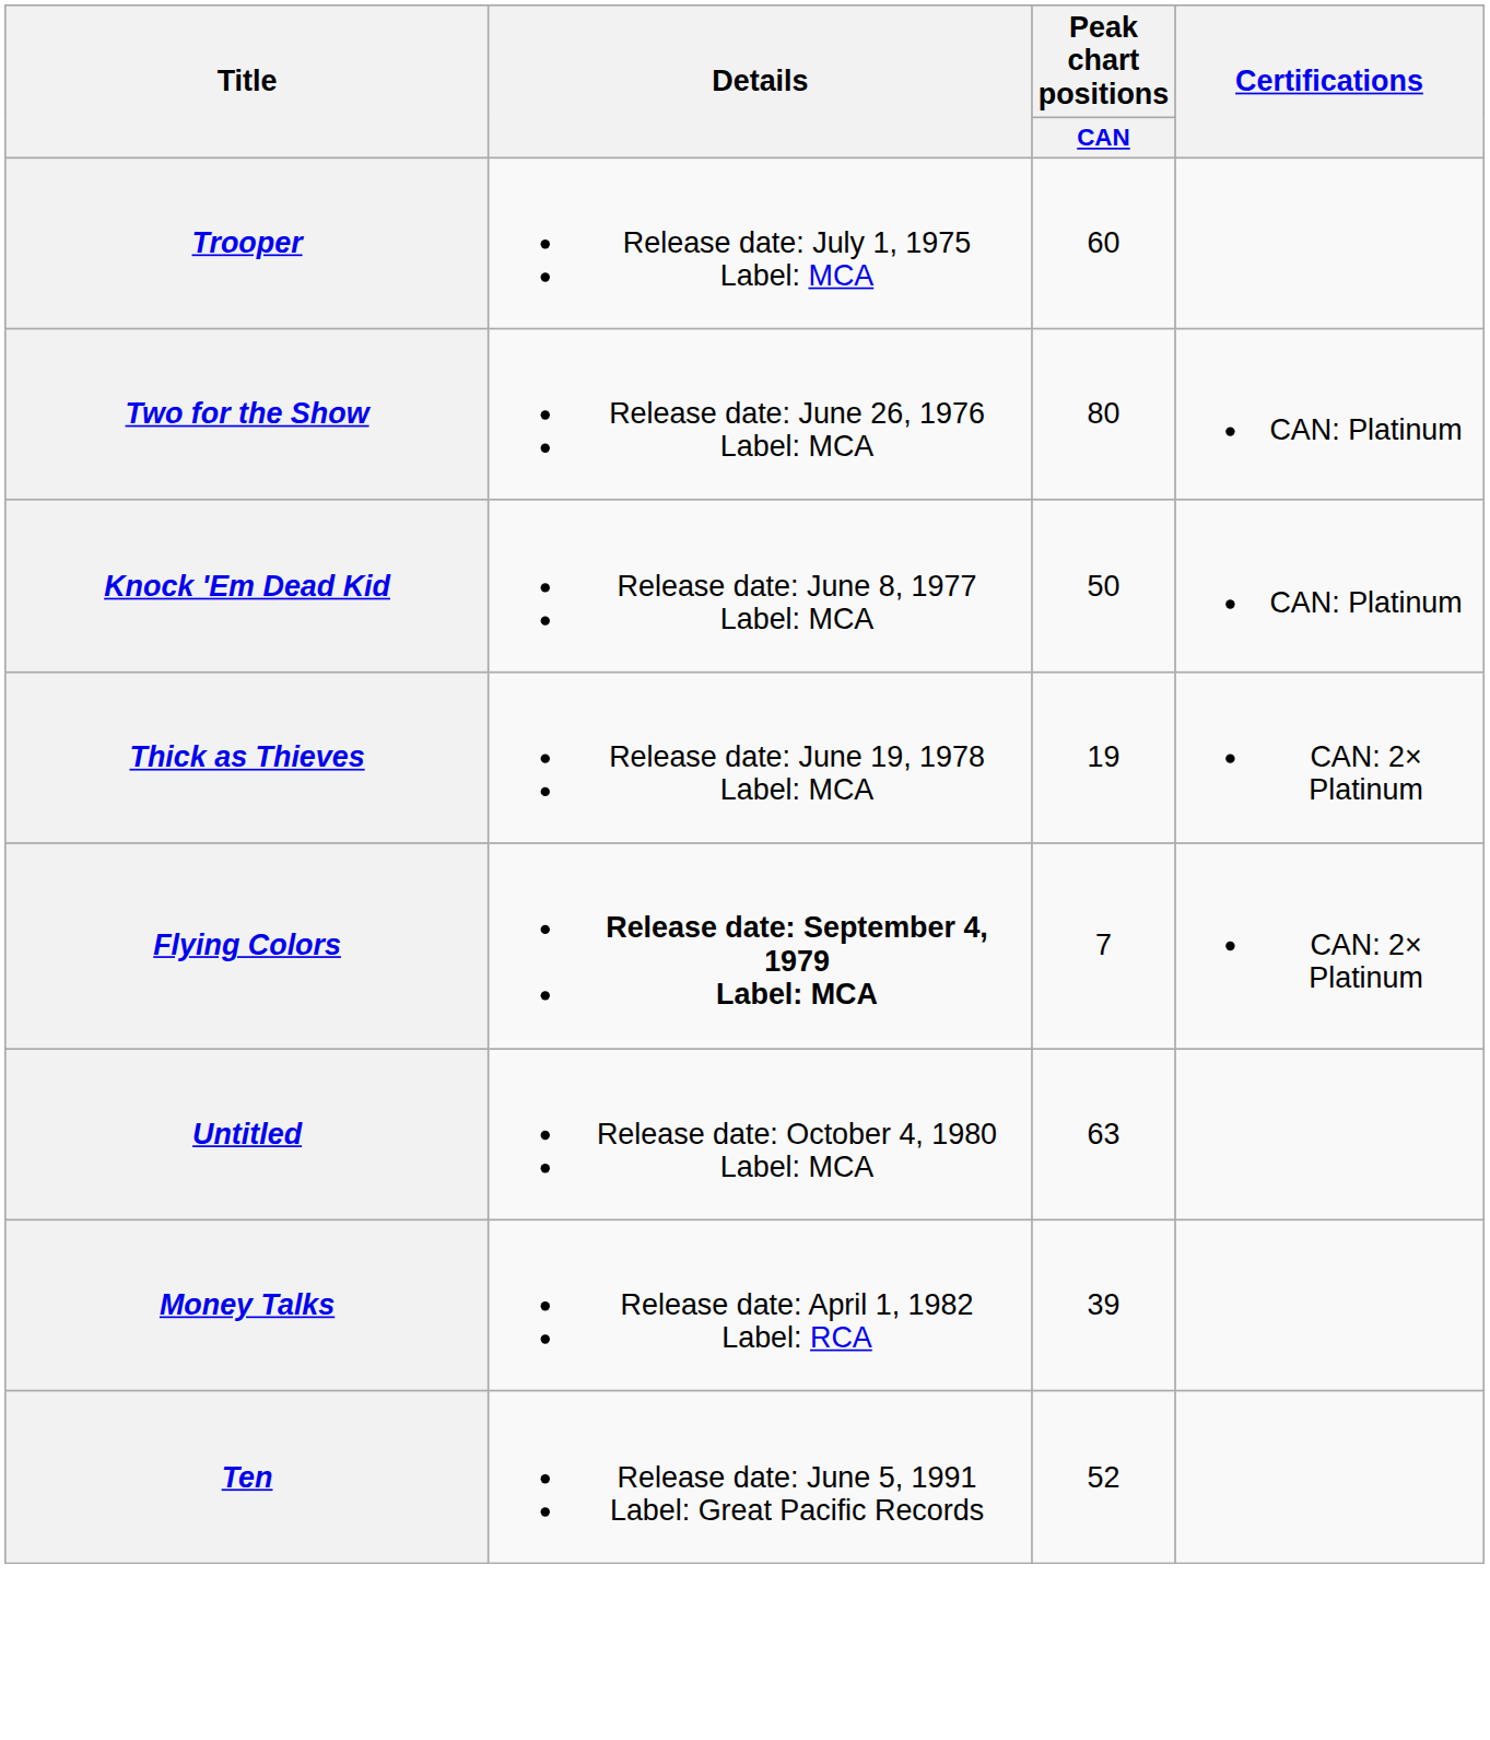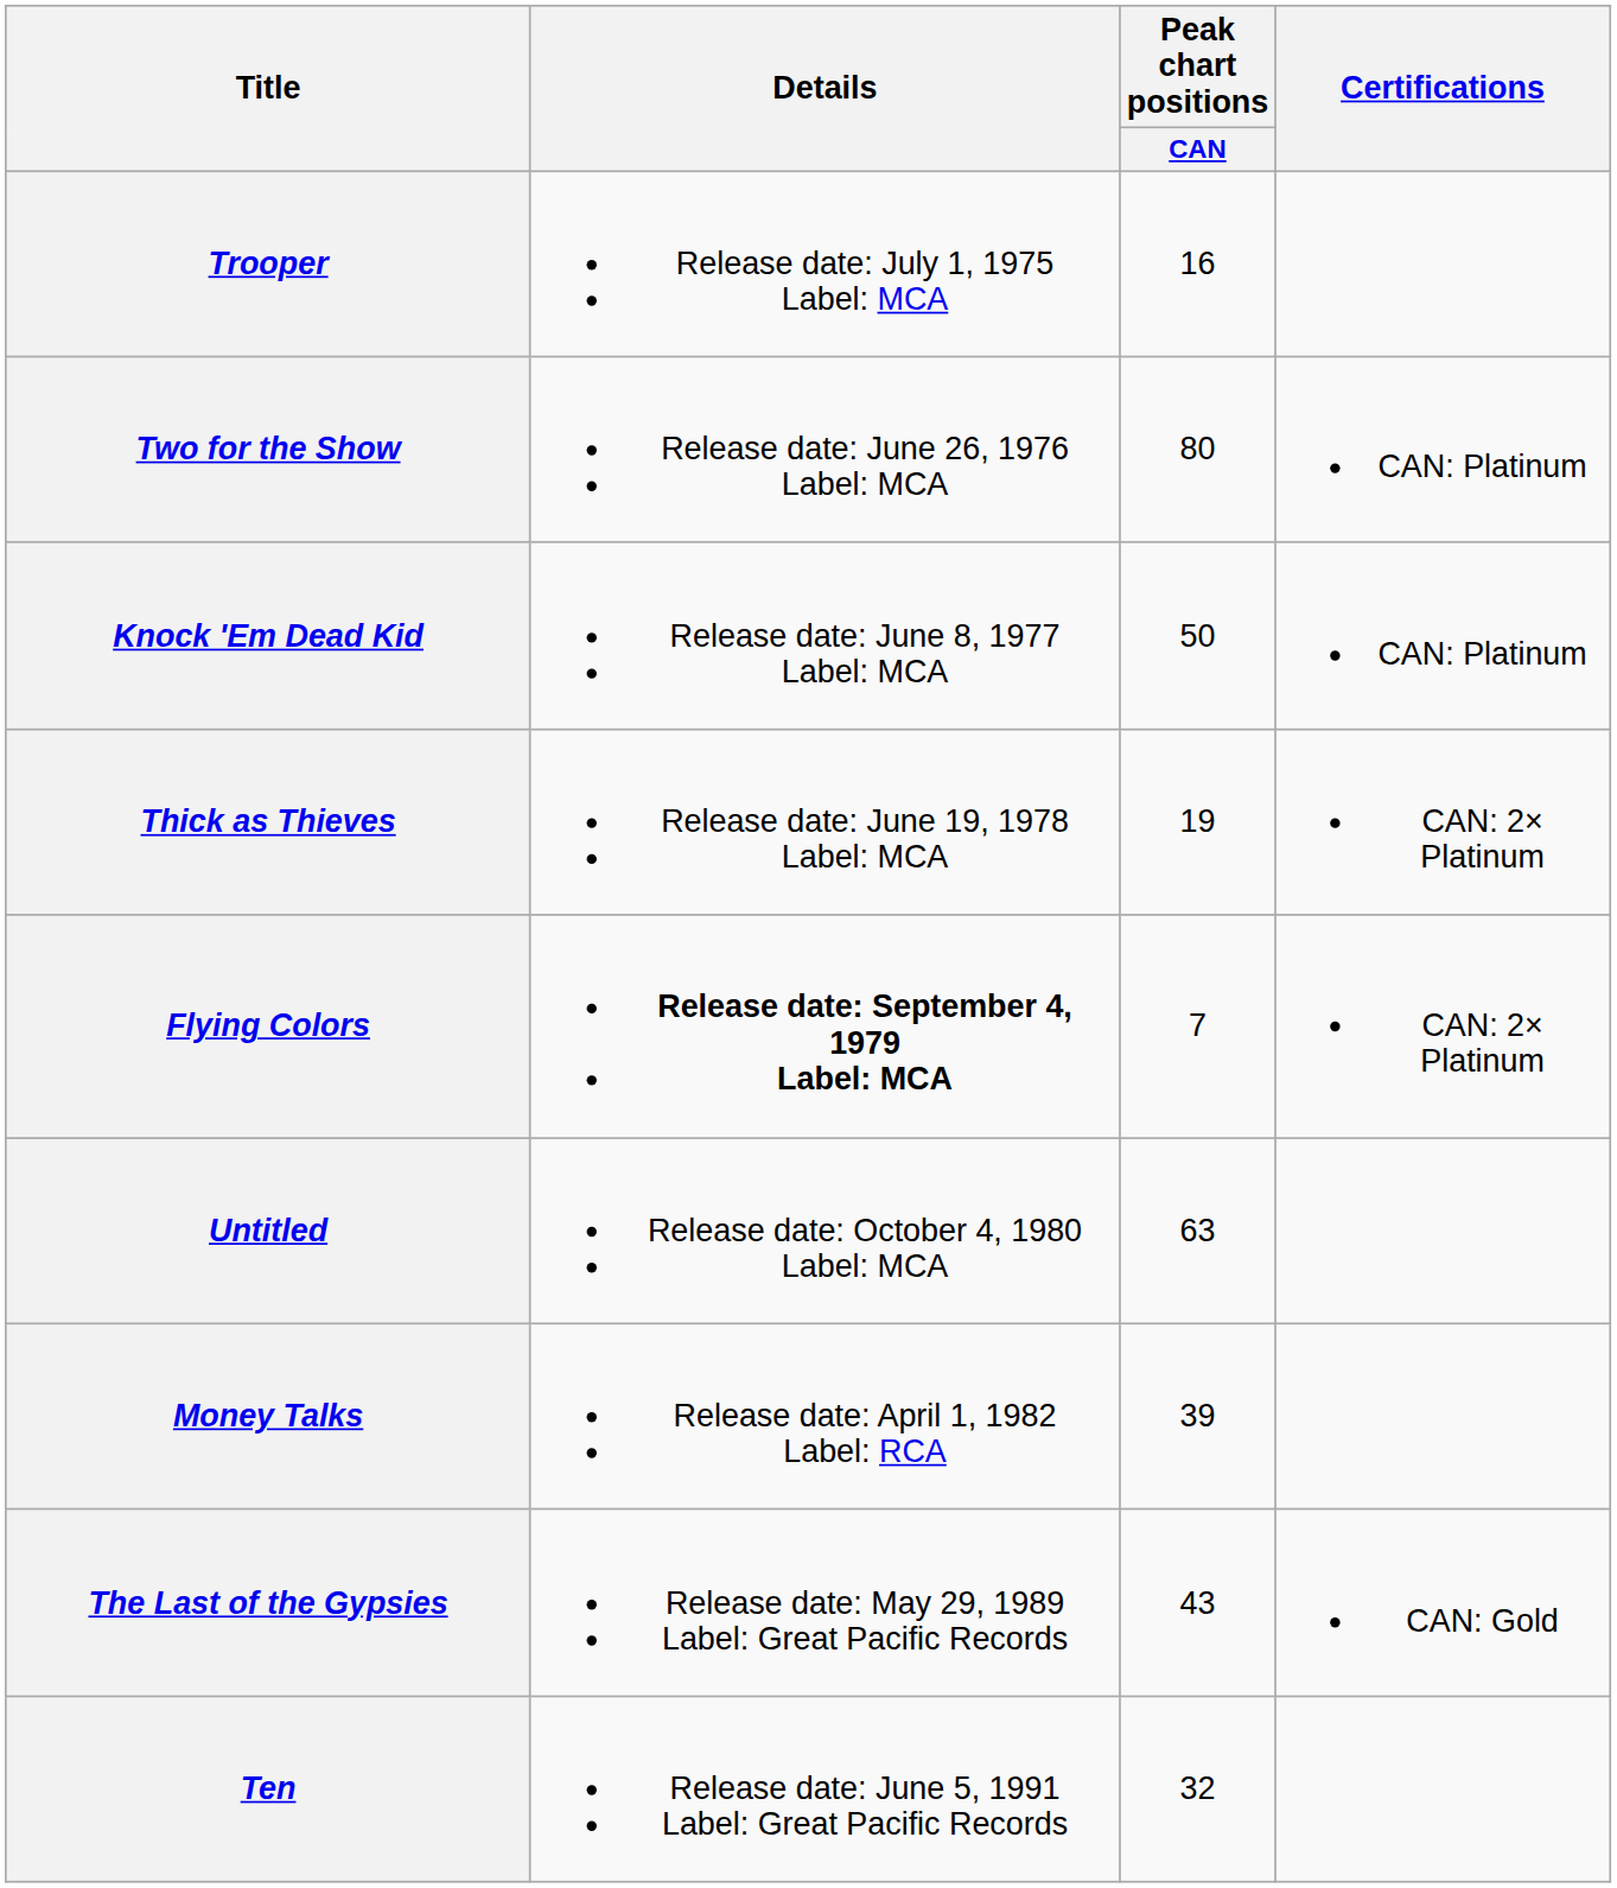Trooper | Peak chart positions / CAN: 60 -> 16
+ row: The Last of the Gypsies | Release date: May 29, 1989 Label: Great Pacific Records | 43 | CAN: Gold
Ten | Peak chart positions / CAN: 52 -> 32
